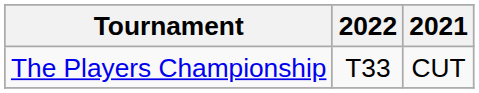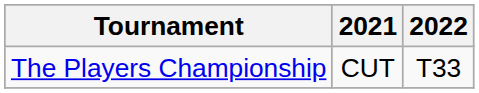columns swapped: 2021 <-> 2022
